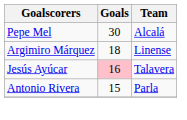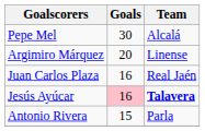Argimiro Márquez | Goals: 18 -> 20
+ row: Juan Carlos Plaza | 16 | Real Jaén
Jesús Ayúcar | Team: normal -> bold
